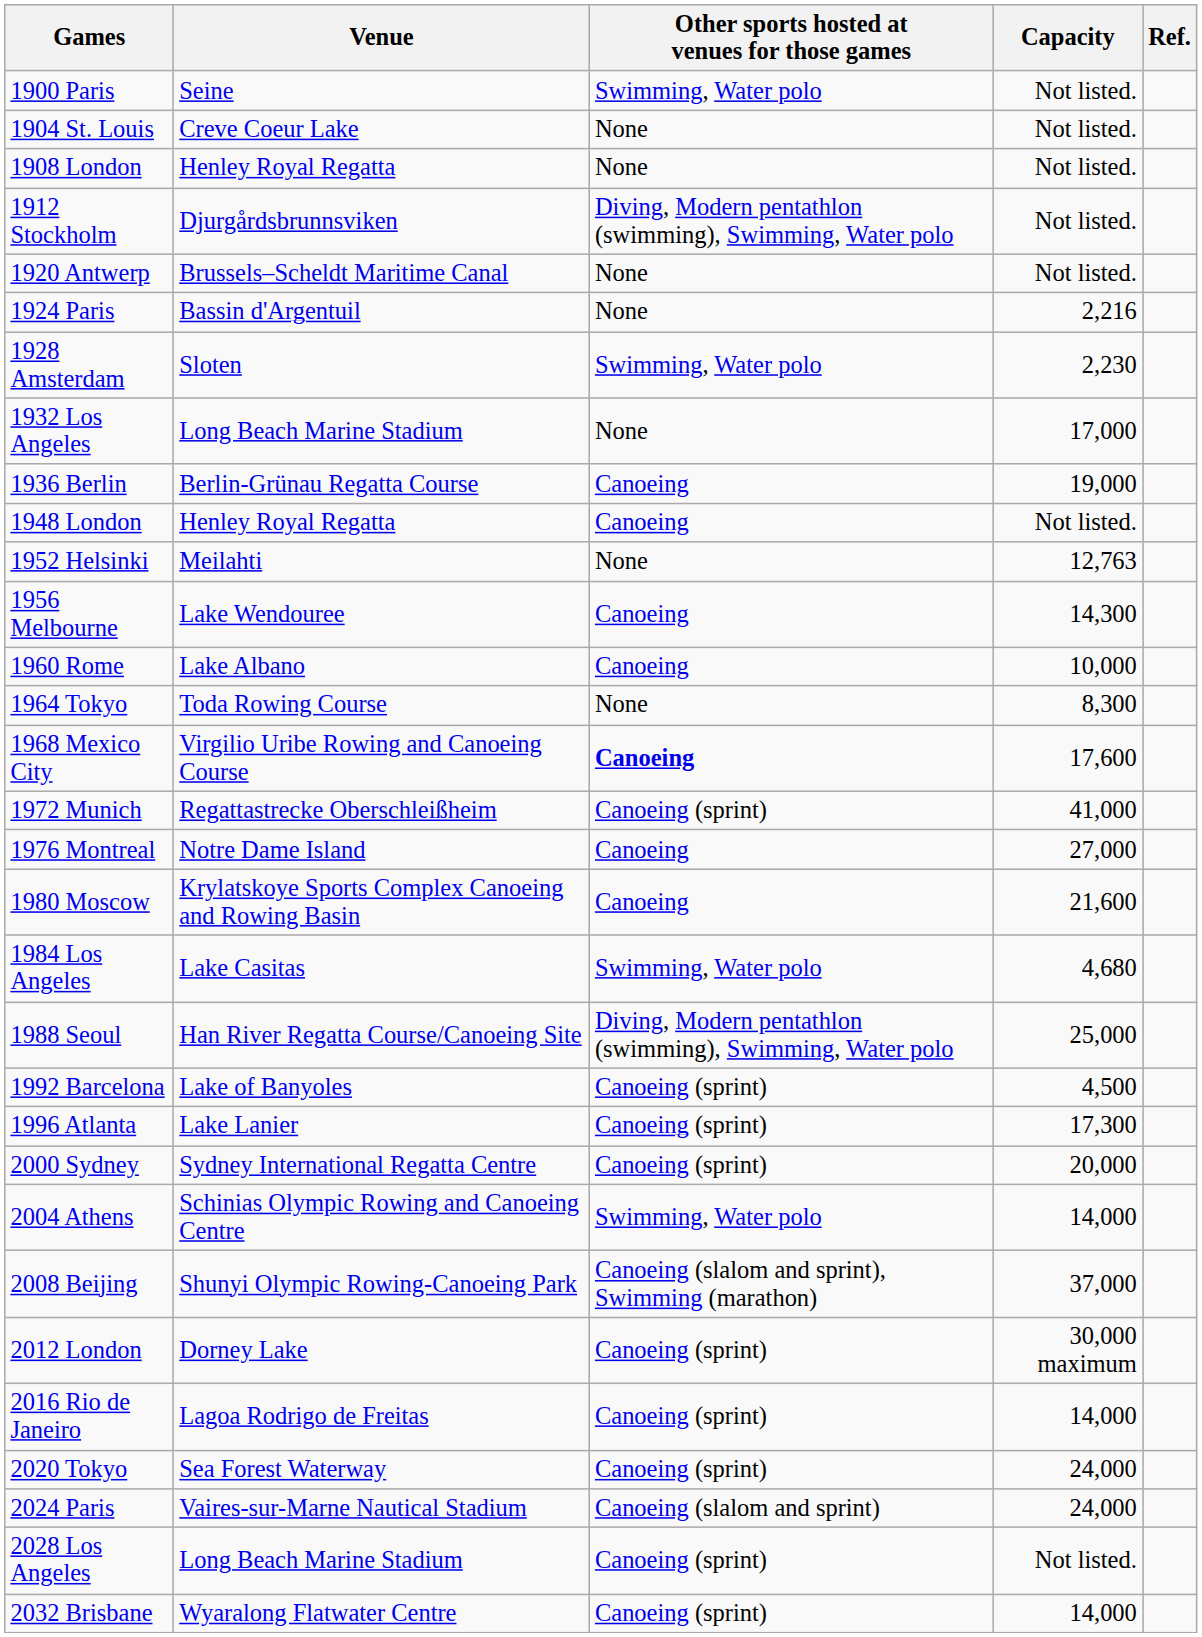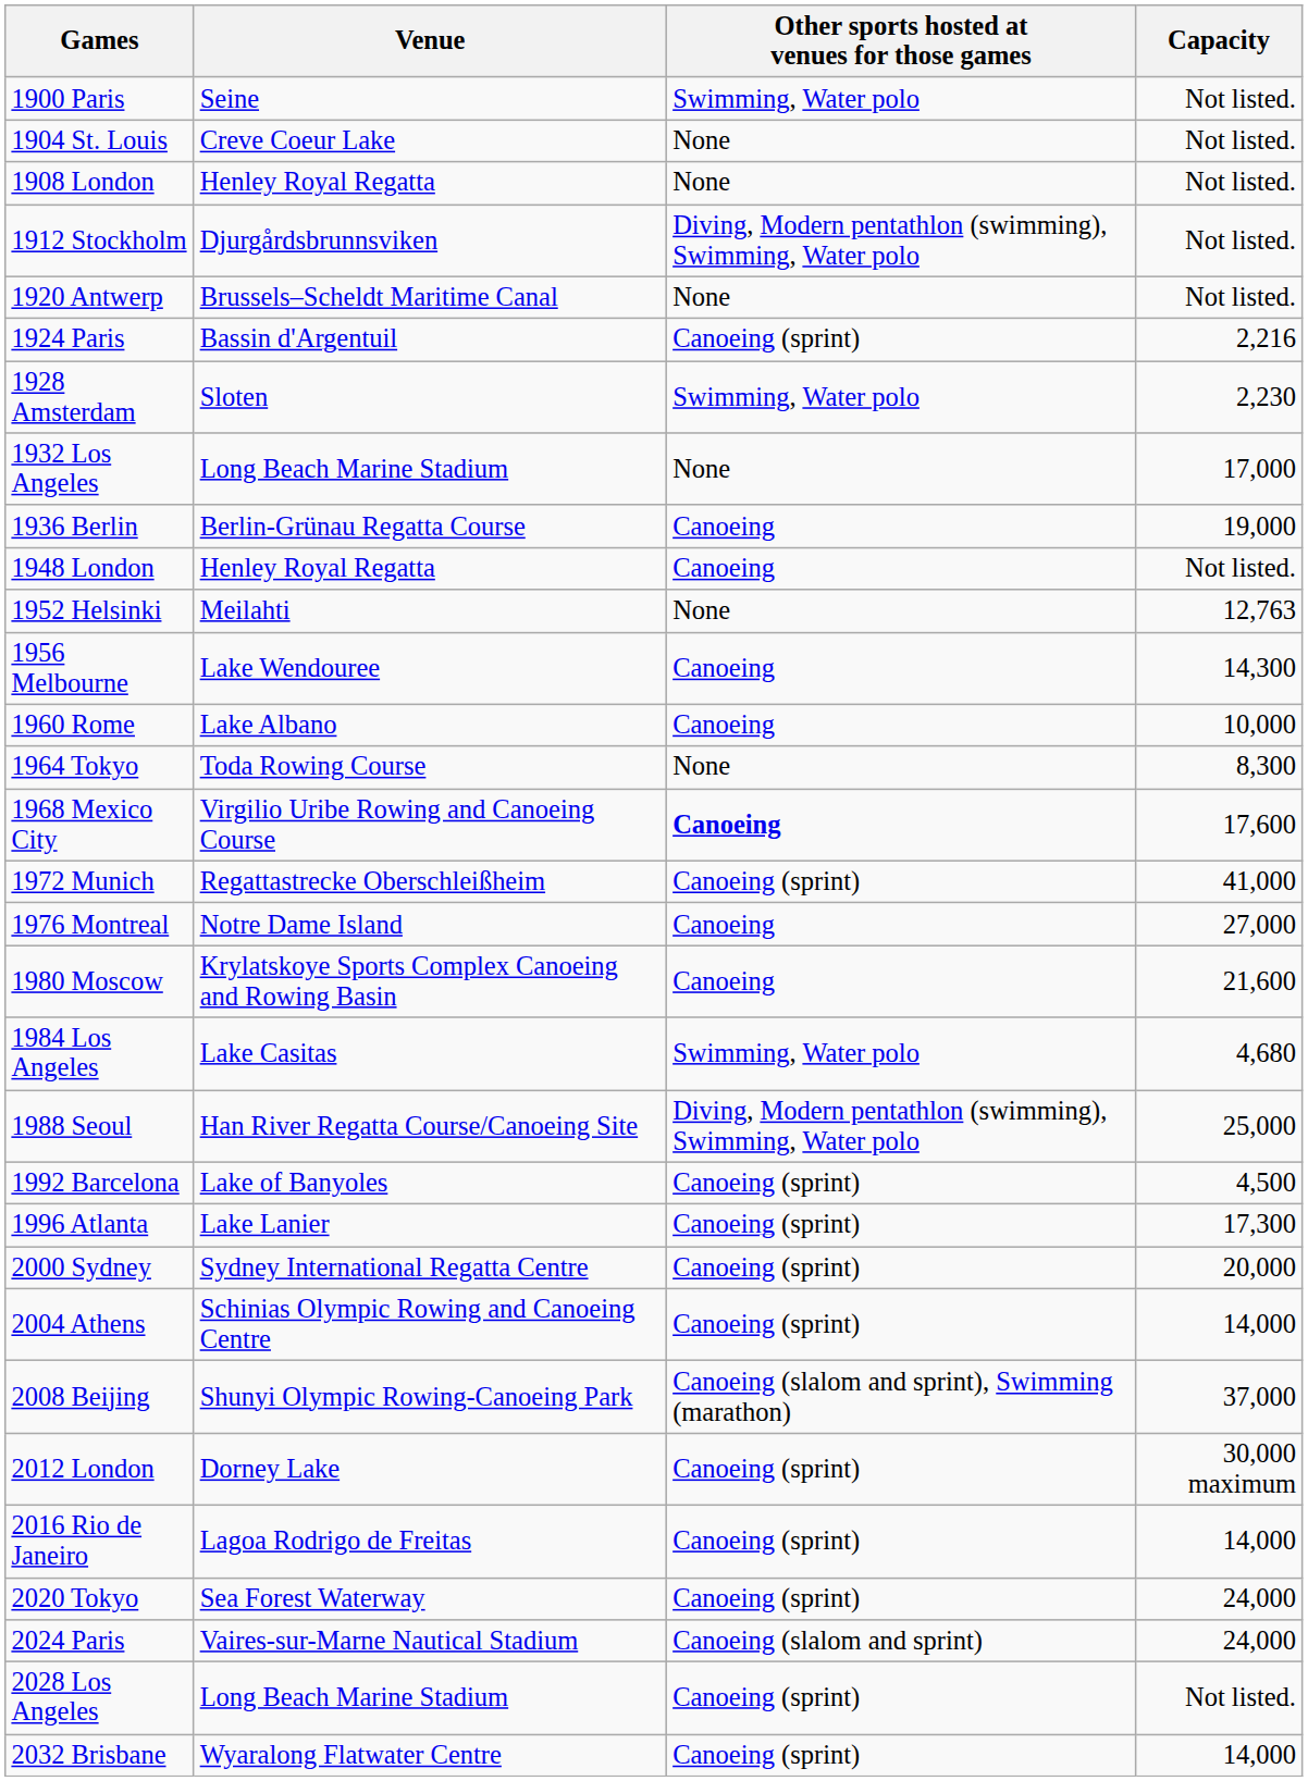- column: Ref.
1924 Paris | Other sports hosted at venues for those games: None -> Canoeing (sprint)
2004 Athens | Other sports hosted at venues for those games: Swimming, Water polo -> Canoeing (sprint)
